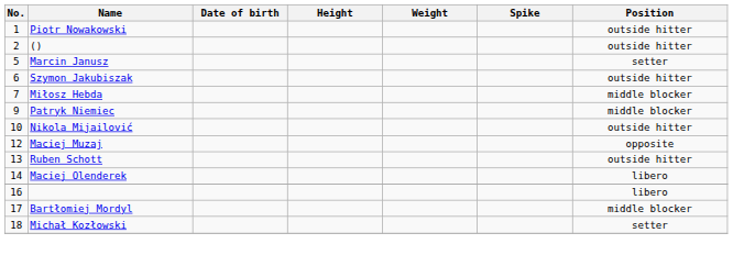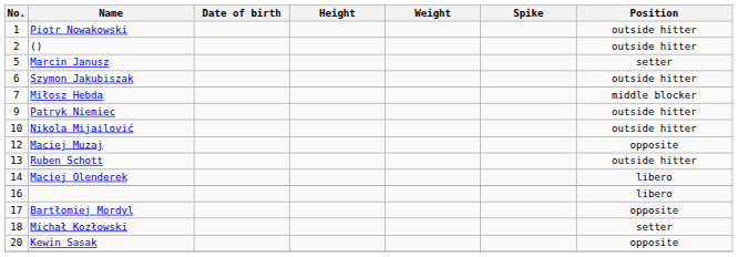Patryk Niemiec | Position: middle blocker -> outside hitter
Bartłomiej Mordyl | Position: middle blocker -> opposite
+ row: 20 | Kewin Sasak | opposite
